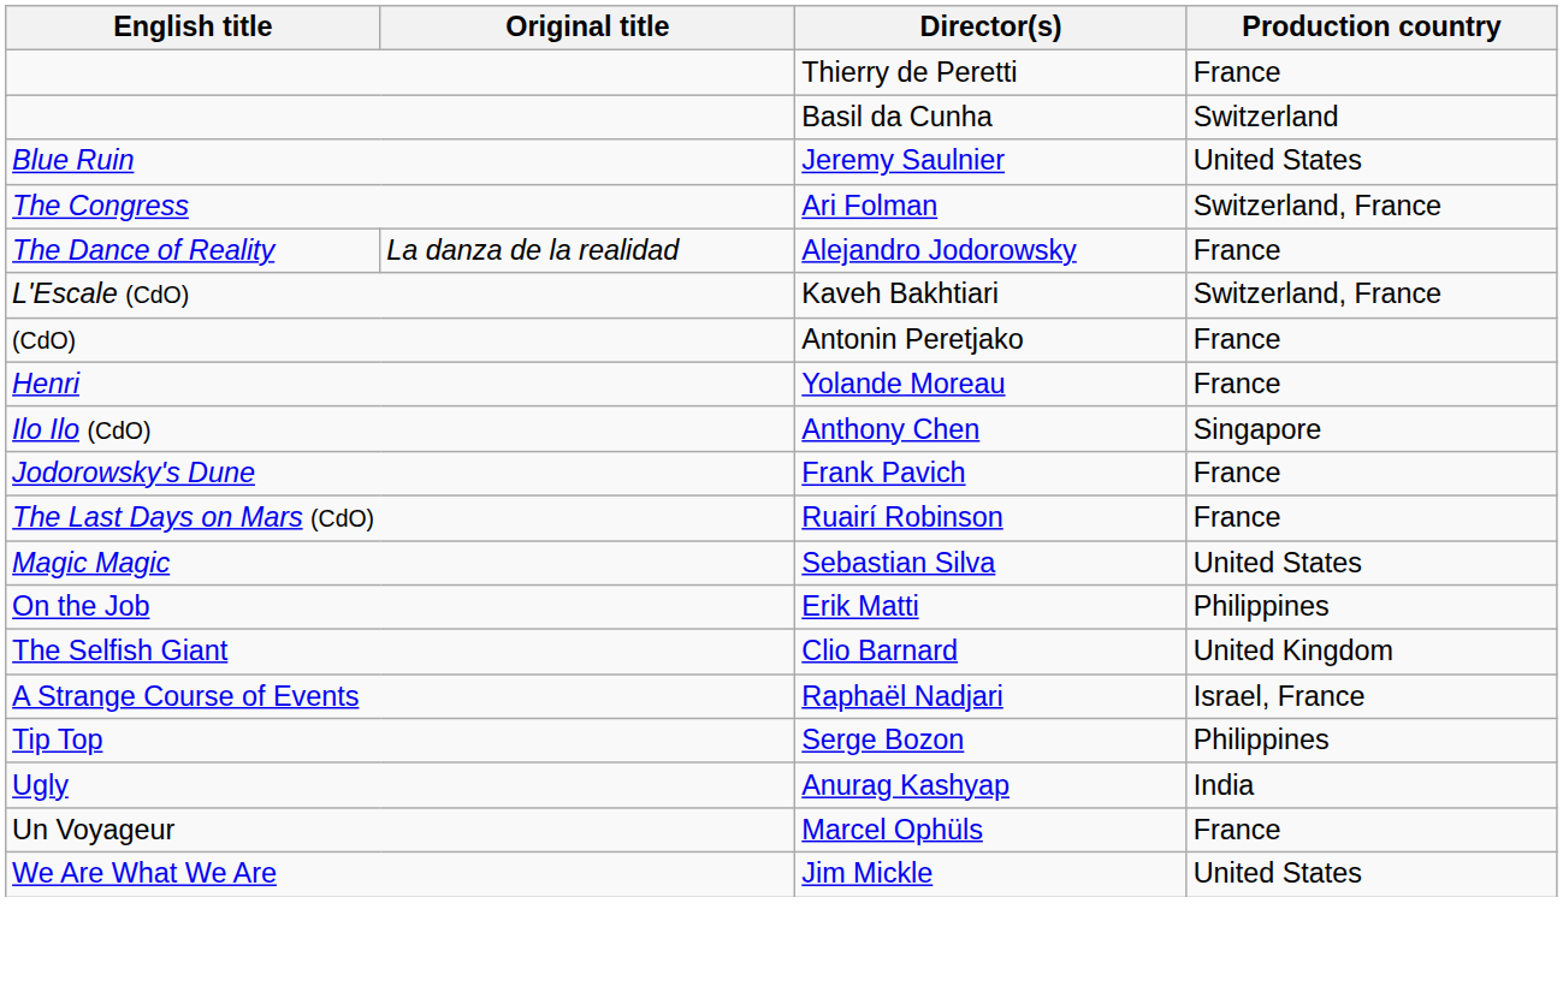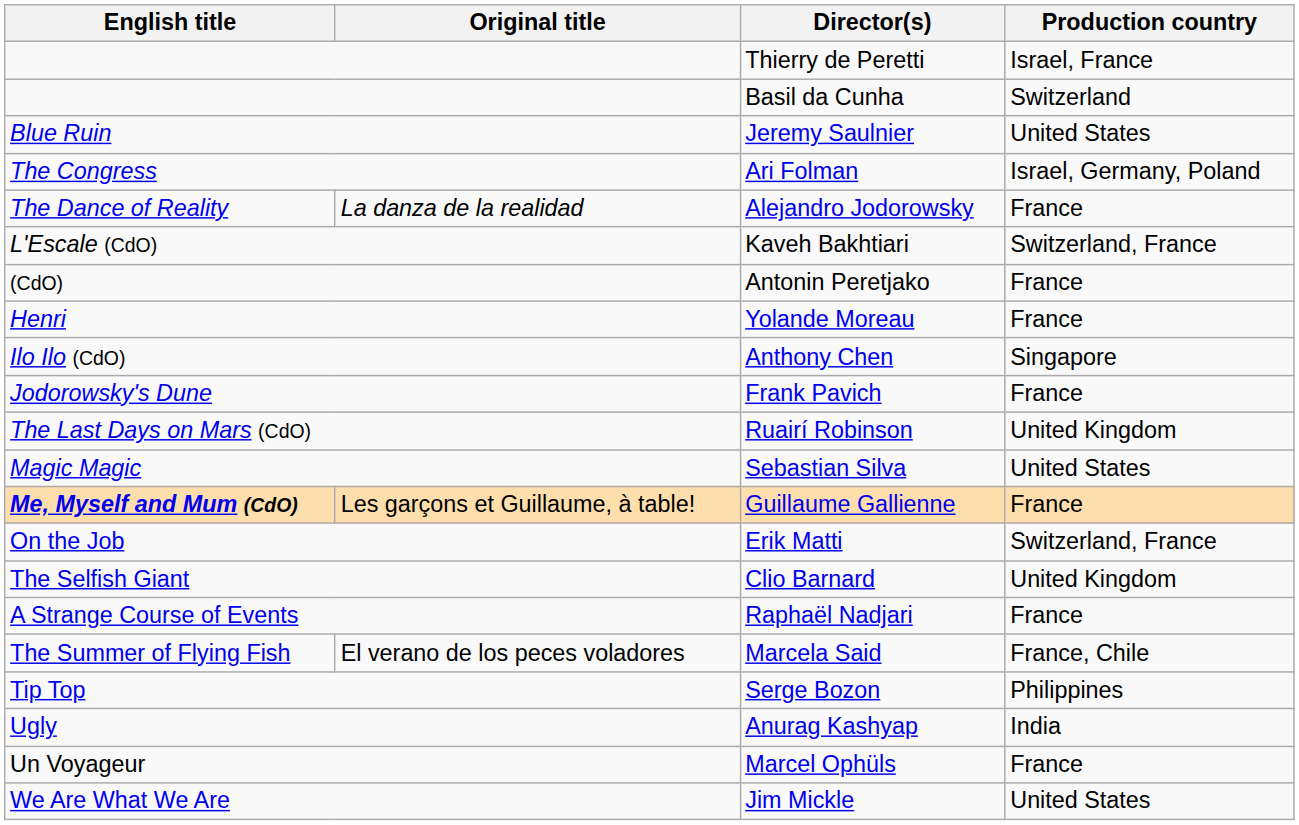Thierry de Peretti | Production country: France -> Israel, France
Ari Folman | Production country: Switzerland, France -> Israel, Germany, Poland
Ruairí Robinson | Production country: France -> United Kingdom
+ row: Me, Myself and Mum (CdO) | Les garçons et Guillaume, à table! | Guillaume Gallienne | France
Erik Matti | Production country: Philippines -> Switzerland, France
Raphaël Nadjari | Production country: Israel, France -> France
+ row: The Summer of Flying Fish | El verano de los peces voladores | Marcela Said | France, Chile
